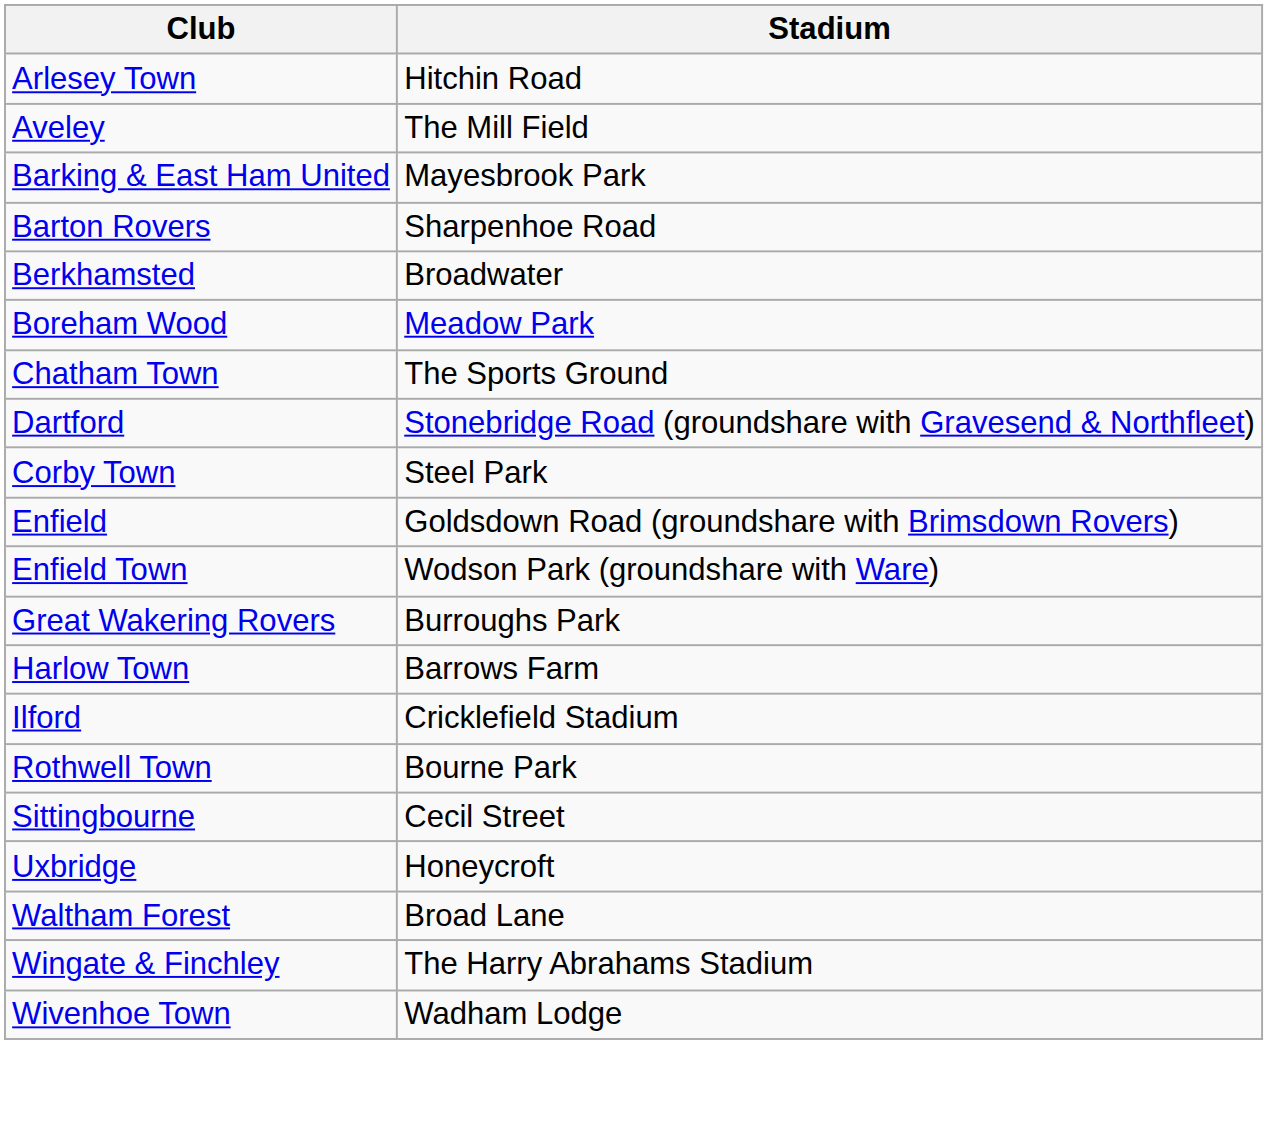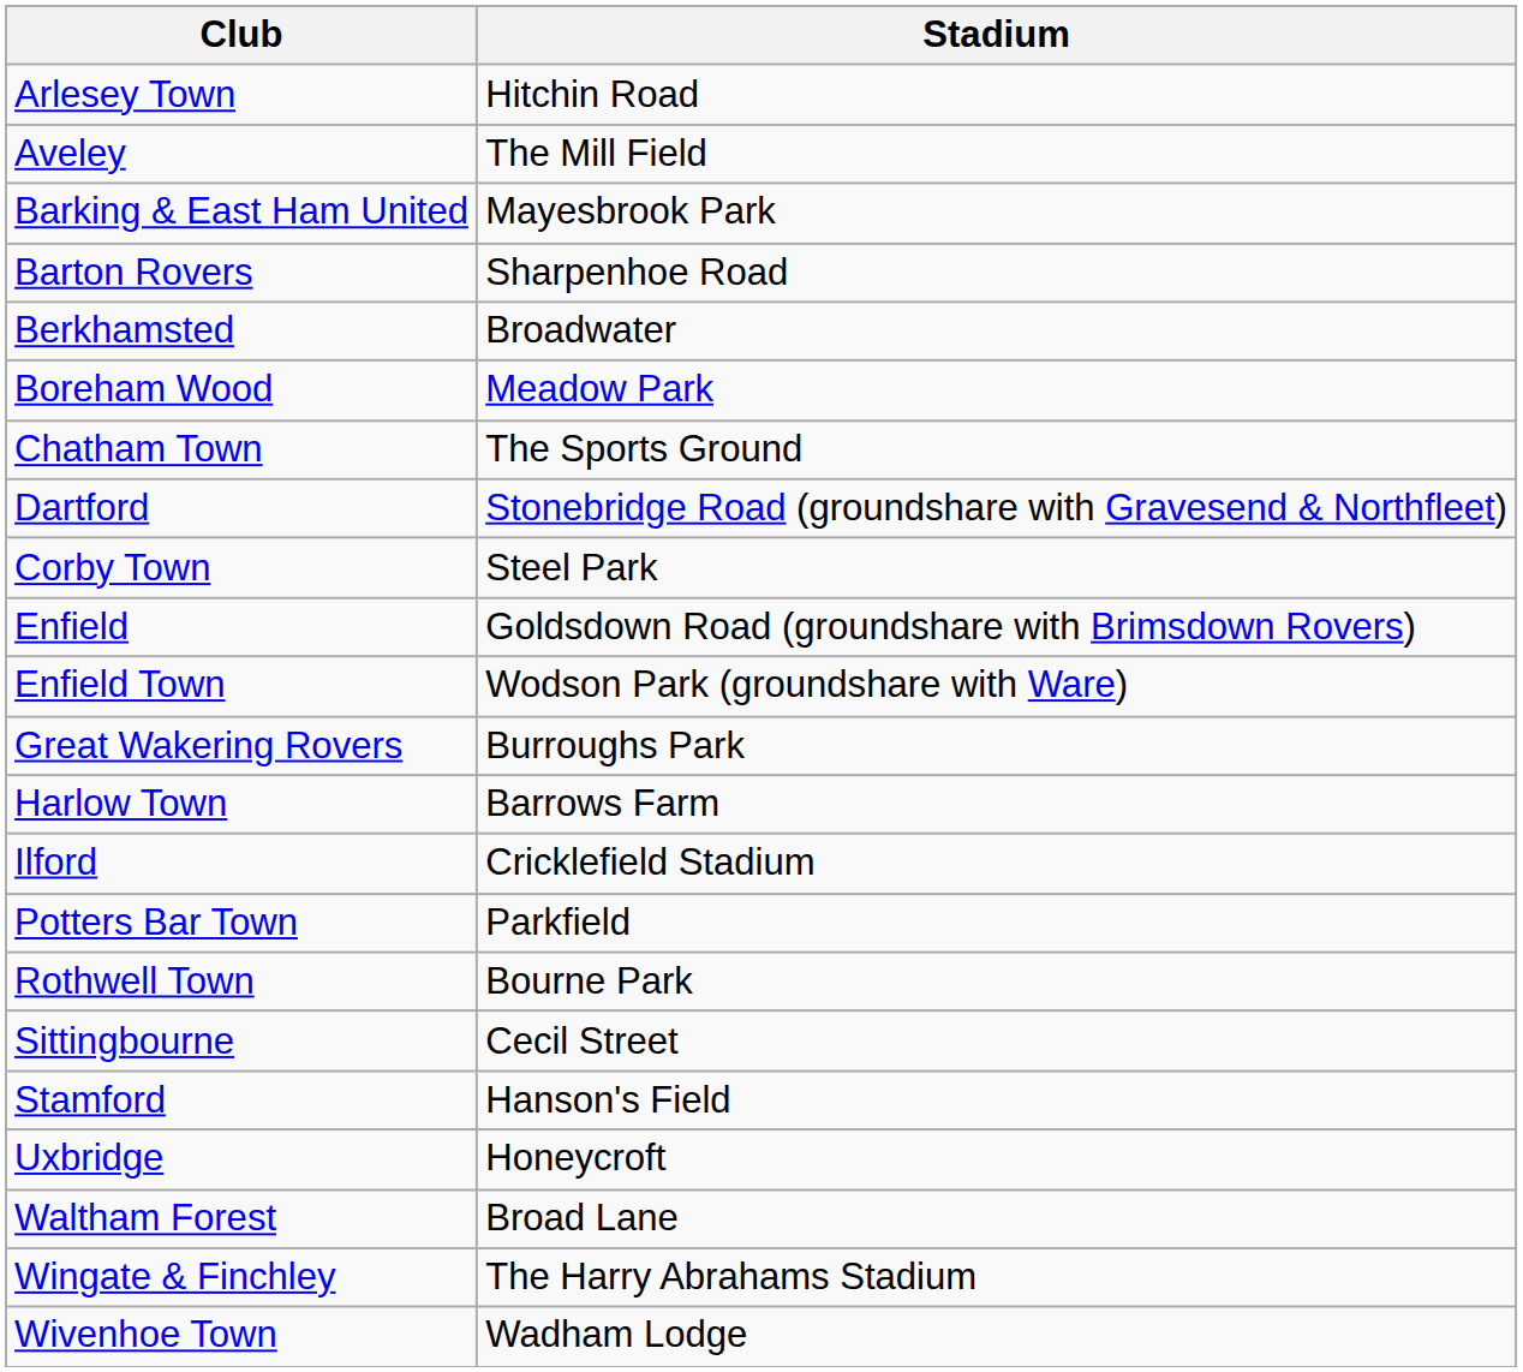+ row: Potters Bar Town | Parkfield
+ row: Stamford | Hanson's Field
